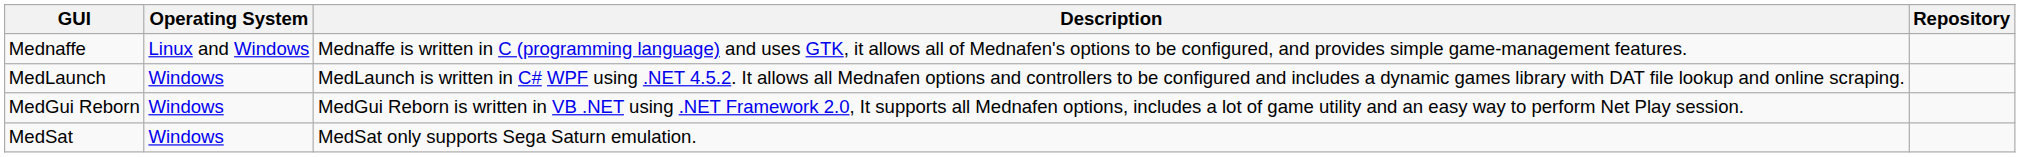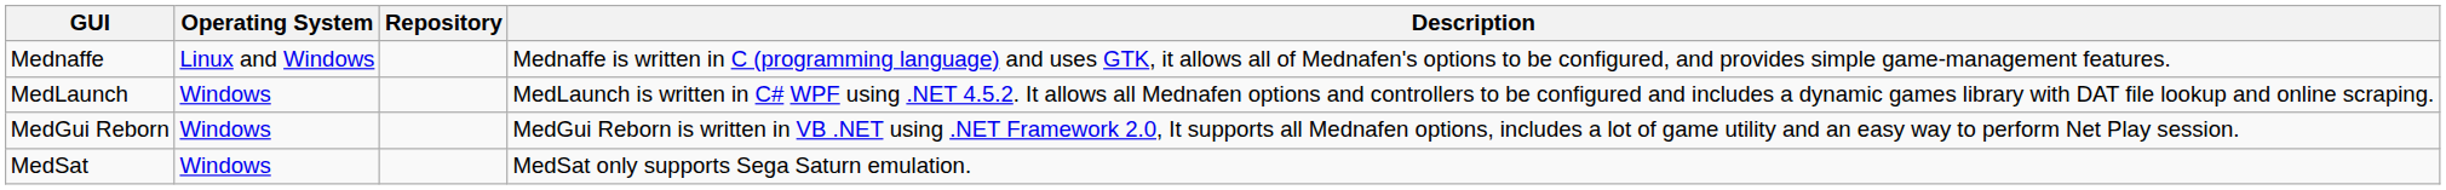columns swapped: Description <-> Repository
